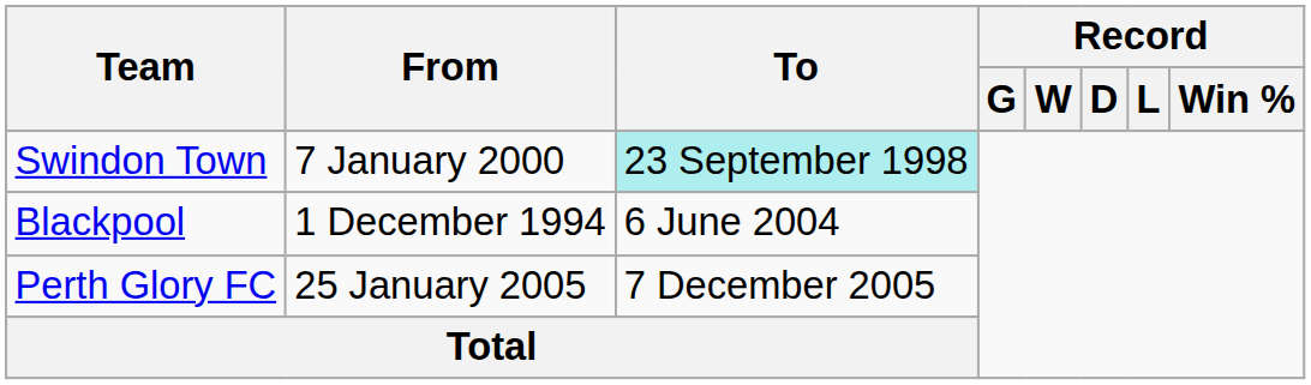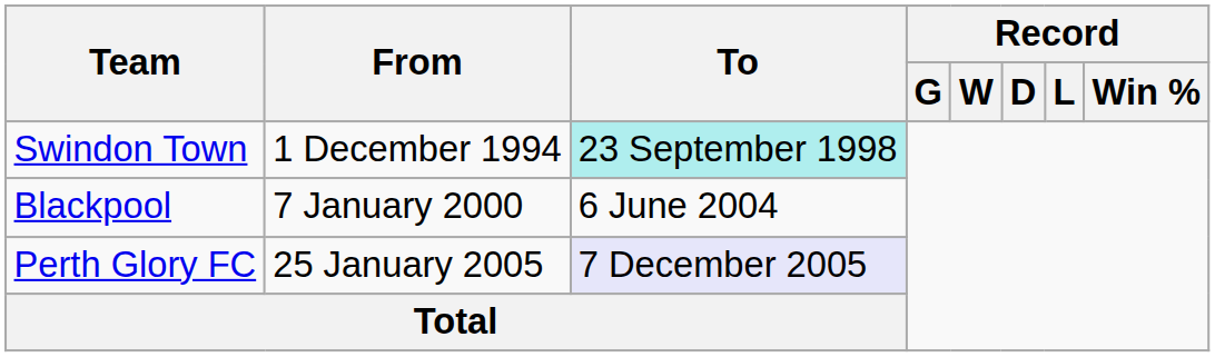Swindon Town | From: 7 January 2000 -> 1 December 1994
Blackpool | From: 1 December 1994 -> 7 January 2000
Perth Glory FC | To: no background -> lavender background
